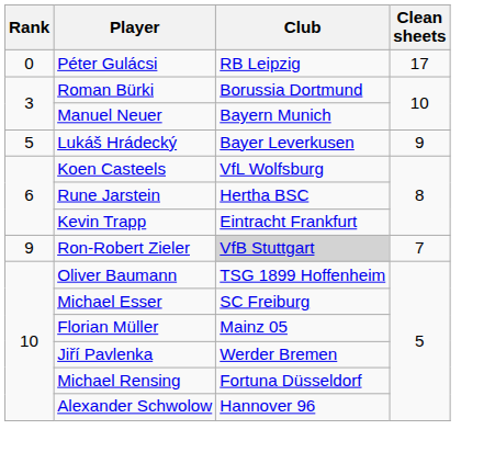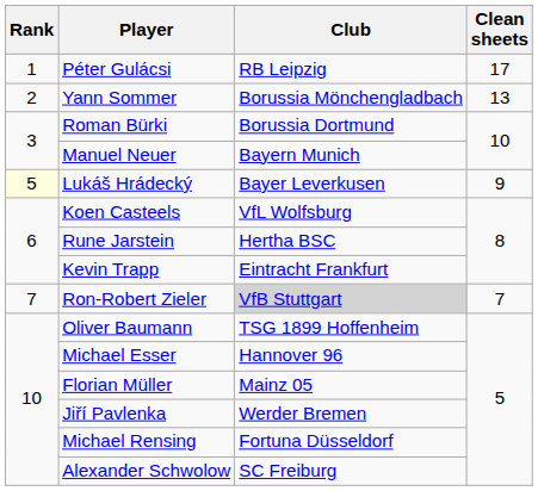Péter Gulácsi | Rank: 0 -> 1
+ row: 2 | Yann Sommer | Borussia Mönchengladbach | 13
Lukáš Hrádecký | Rank: no background -> lightyellow background
Ron-Robert Zieler | Rank: 9 -> 7
Michael Esser | Club: SC Freiburg -> Hannover 96
Alexander Schwolow | Club: Hannover 96 -> SC Freiburg
